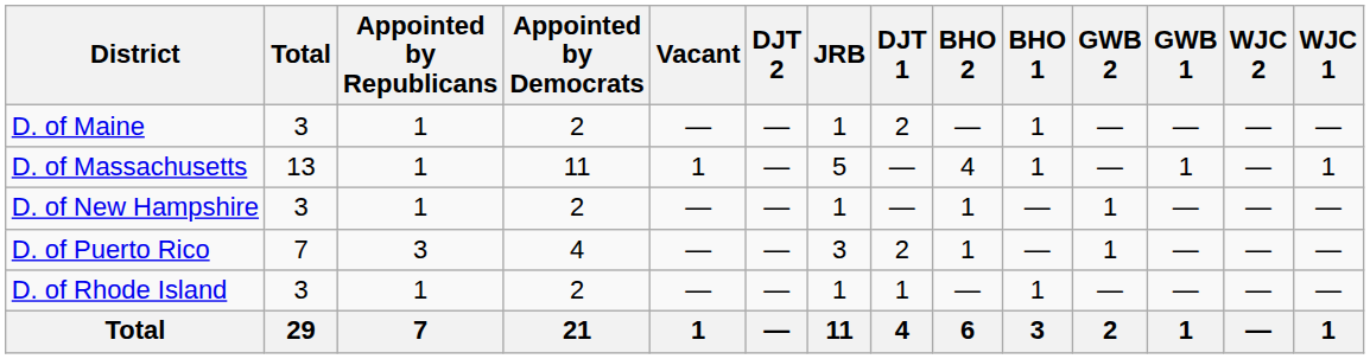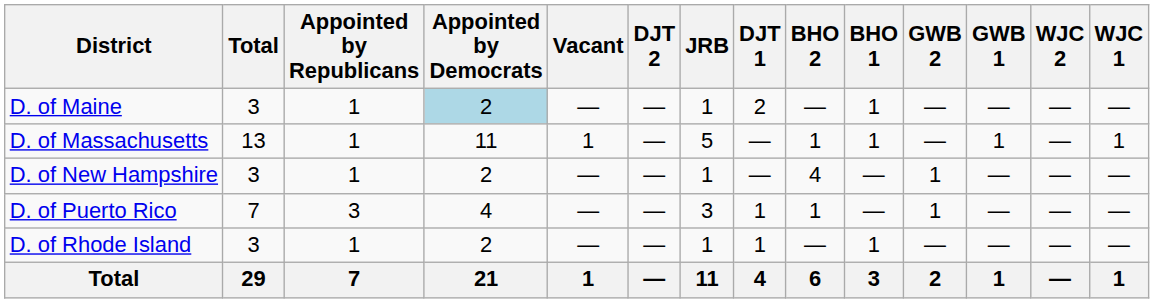D. of Maine | Appointed by Democrats: no background -> lightblue background
D. of Massachusetts | BHO 2: 4 -> 1
D. of New Hampshire | BHO 2: 1 -> 4
D. of Puerto Rico | DJT 1: 2 -> 1
